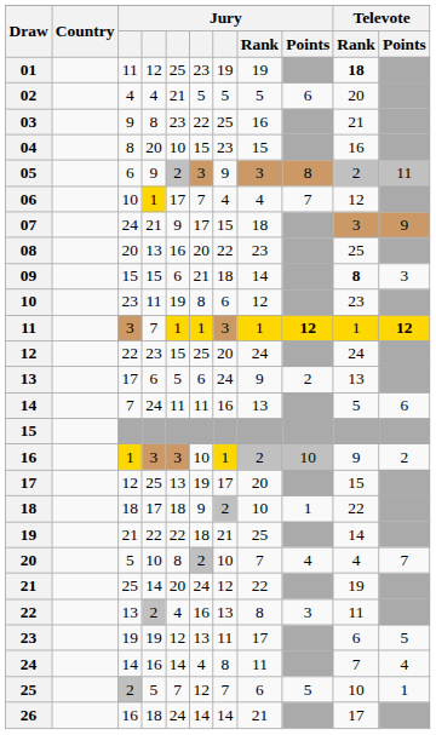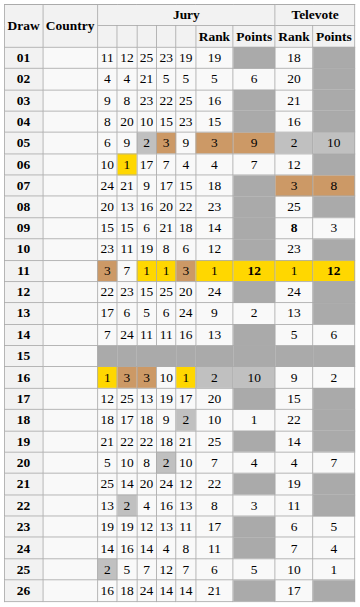01 | Televote / Rank: bold -> normal
05 | Jury / Points: 8 -> 9
05 | Televote / Points: 11 -> 10
07 | Televote / Points: 9 -> 8
